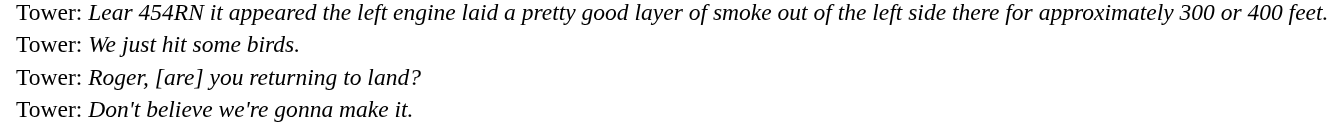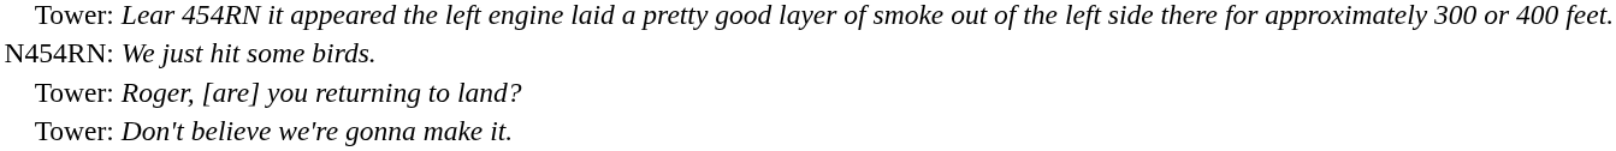We just hit some birds. | column 1: Tower: -> N454RN:
